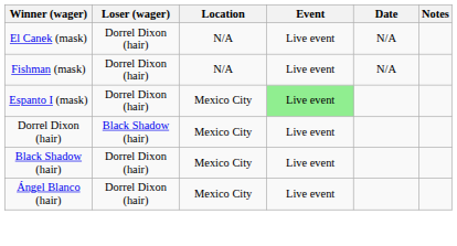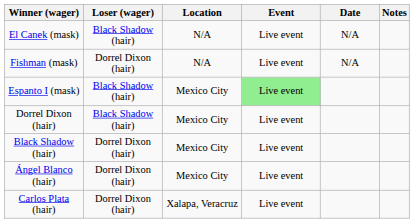El Canek (mask) | Loser (wager): Dorrel Dixon (hair) -> Black Shadow (hair)
Espanto I (mask) | Loser (wager): Dorrel Dixon (hair) -> Black Shadow (hair)
+ row: Carlos Plata (hair) | Dorrel Dixon (hair) | Xalapa, Veracruz | Live event
